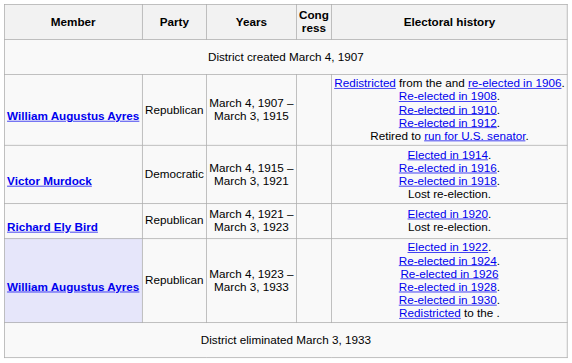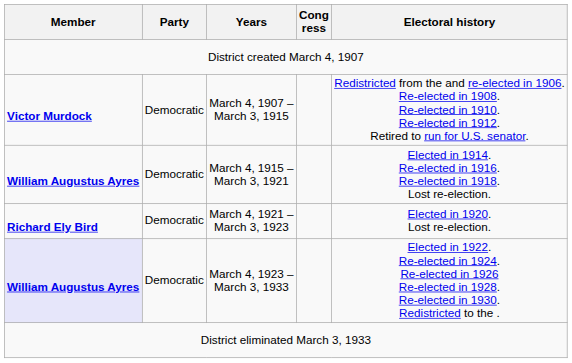March 4, 1907 – March 3, 1915 | Member: William Augustus Ayres -> Victor Murdock
March 4, 1907 – March 3, 1915 | Party: Republican -> Democratic
March 4, 1915 – March 3, 1921 | Member: Victor Murdock -> William Augustus Ayres
March 4, 1921 – March 3, 1923 | Party: Republican -> Democratic
March 4, 1923 – March 3, 1933 | Party: Republican -> Democratic
